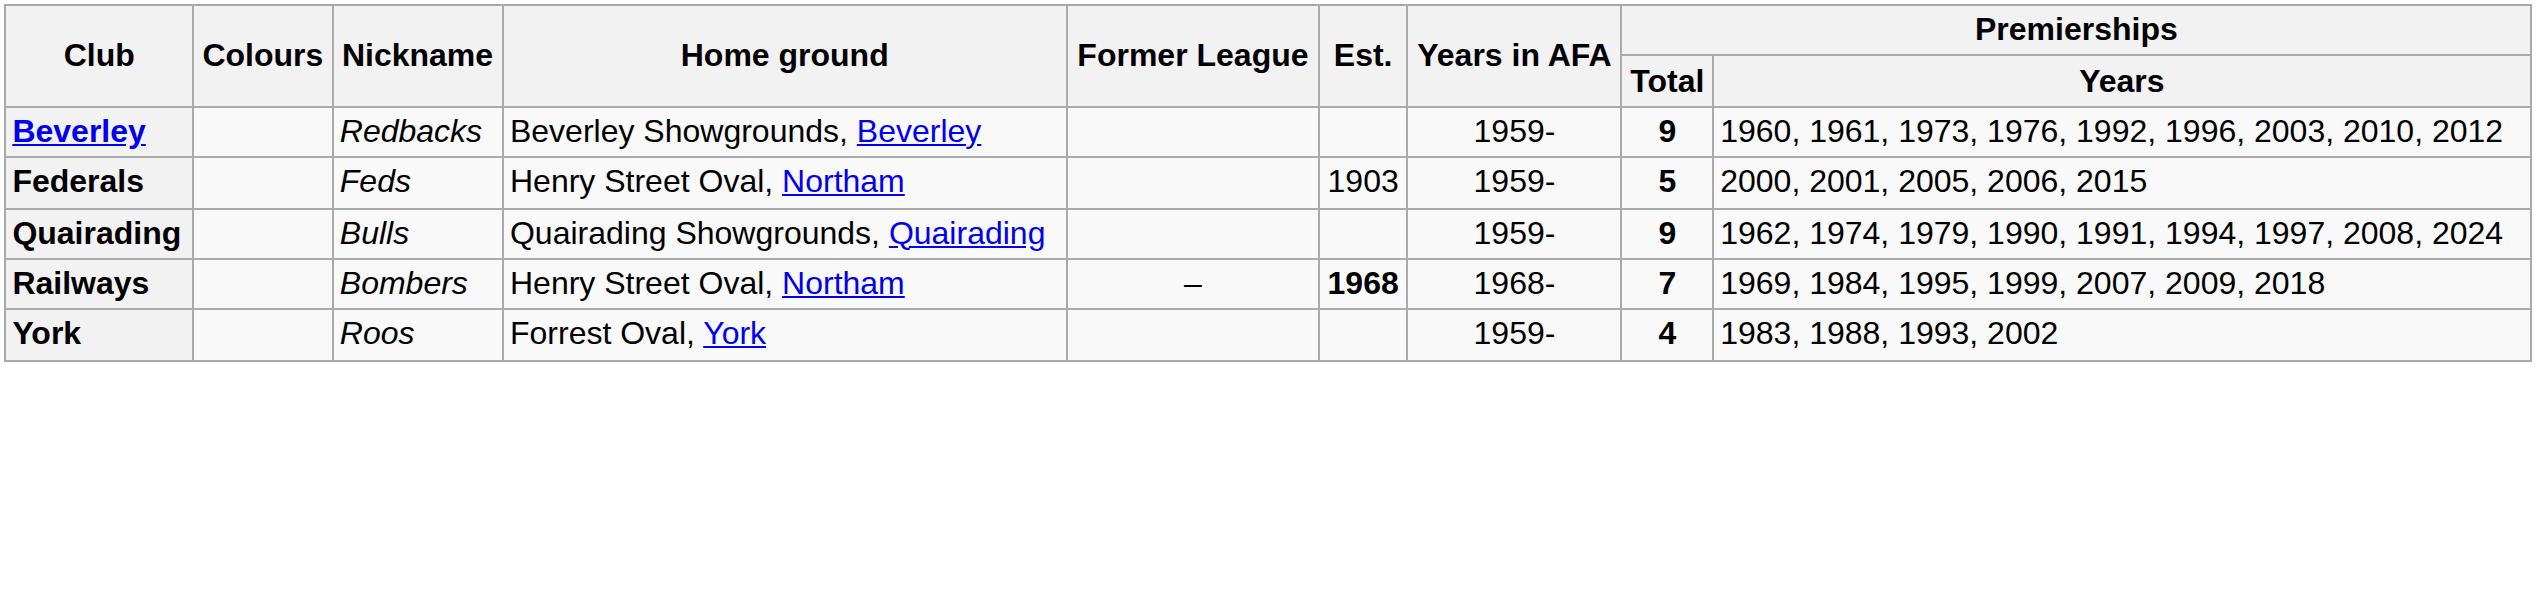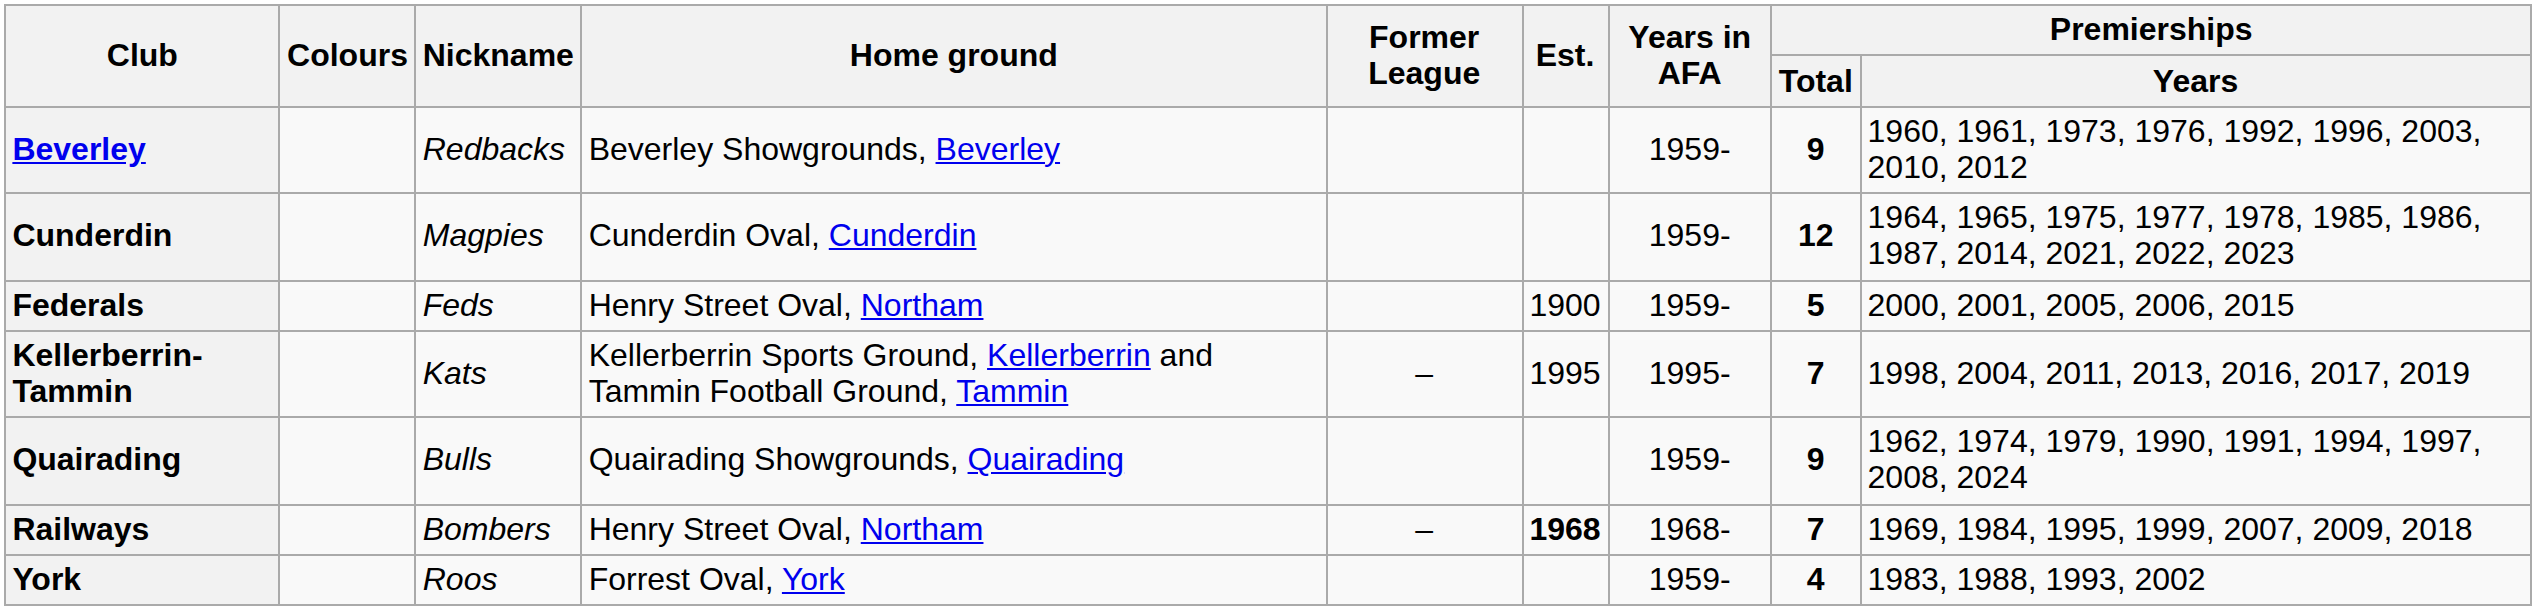+ row: Cunderdin | Magpies | Cunderdin Oval, Cunderdin | 1959- | 12 | 1964, 1965, 1975, 1977, 1978, 1985, 1986, 1987, 2014, 2021, 2022, 2023
Federals | Est.: 1903 -> 1900
+ row: Kellerberrin-Tammin | Kats | Kellerberrin Sports Ground, Kellerberrin and Tammin Football Ground, Tammin | – | 1995 | 1995- | 7 | 1998, 2004, 2011, 2013, 2016, 2017, 2019
